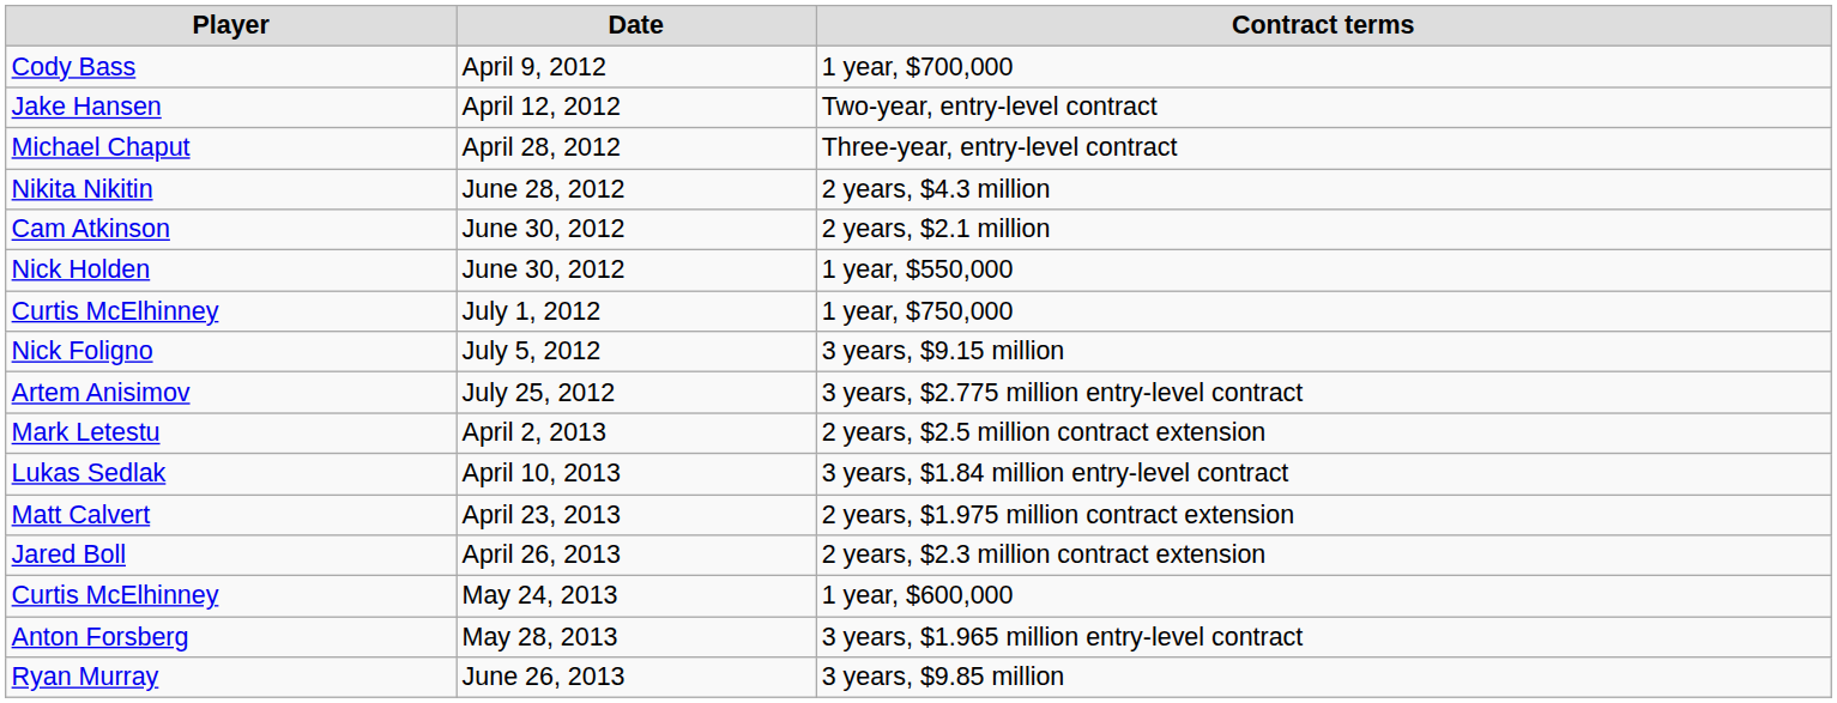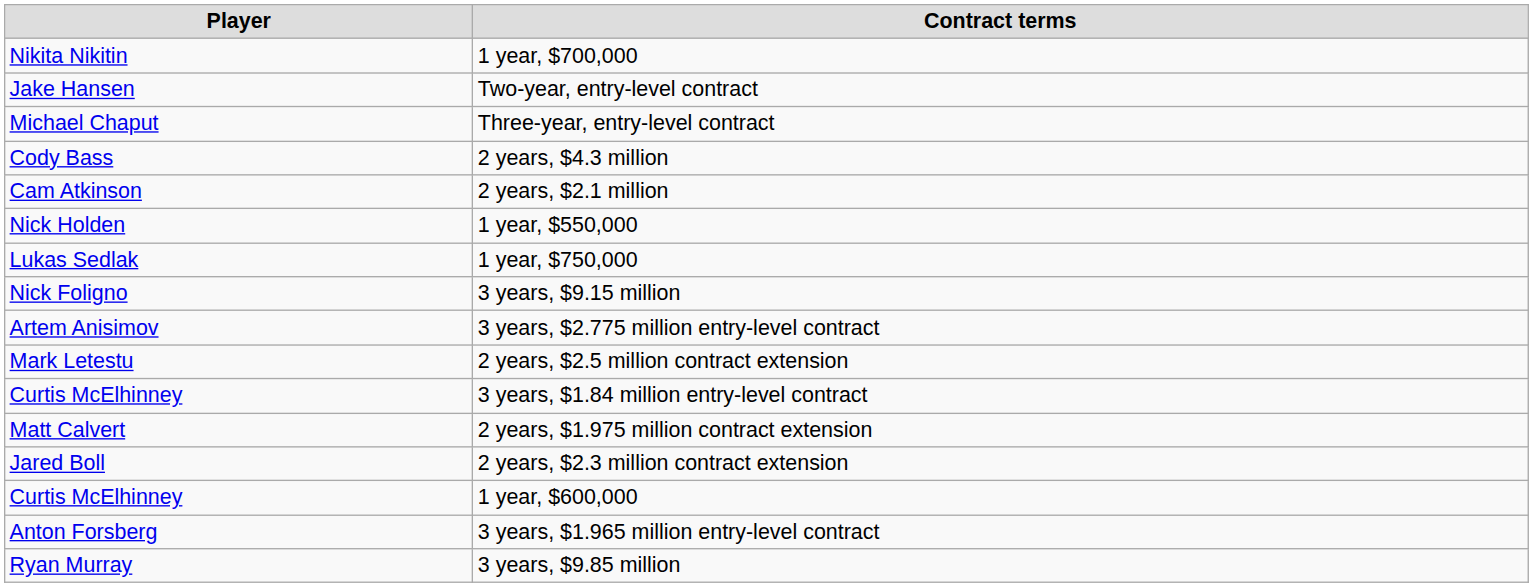- column: Date | April 9, 2012 | April 12, 2012 | April 28, 2012 | June 28, 2012 | June 30, 2012 | June 30, 2012 | July 1, 2012 | July 5, 2012 | July 25, 2012 | April 2, 2013 | April 10, 2013 | April 23, 2013 | April 26, 2013 | May 24, 2013 | May 28, 2013 | June 26, 2013
1 year, $700,000 | Player: Cody Bass -> Nikita Nikitin
2 years, $4.3 million | Player: Nikita Nikitin -> Cody Bass
1 year, $750,000 | Player: Curtis McElhinney -> Lukas Sedlak
3 years, $1.84 million entry-level contract | Player: Lukas Sedlak -> Curtis McElhinney
